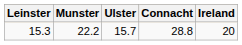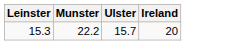- column: Connacht | 28.8
